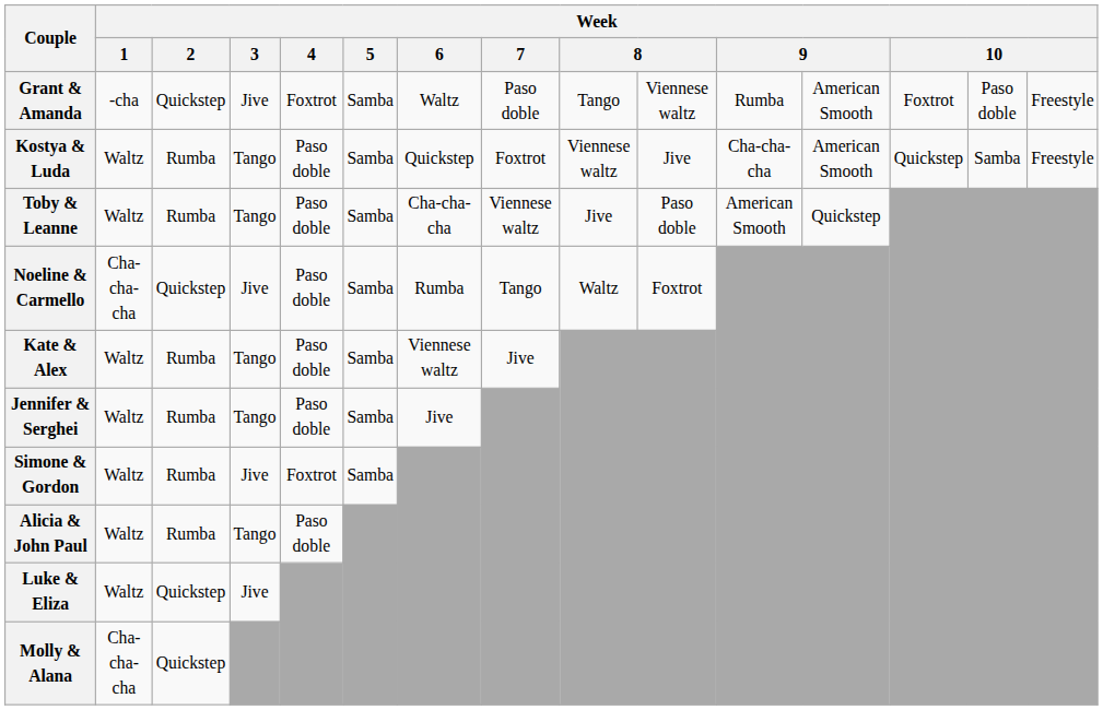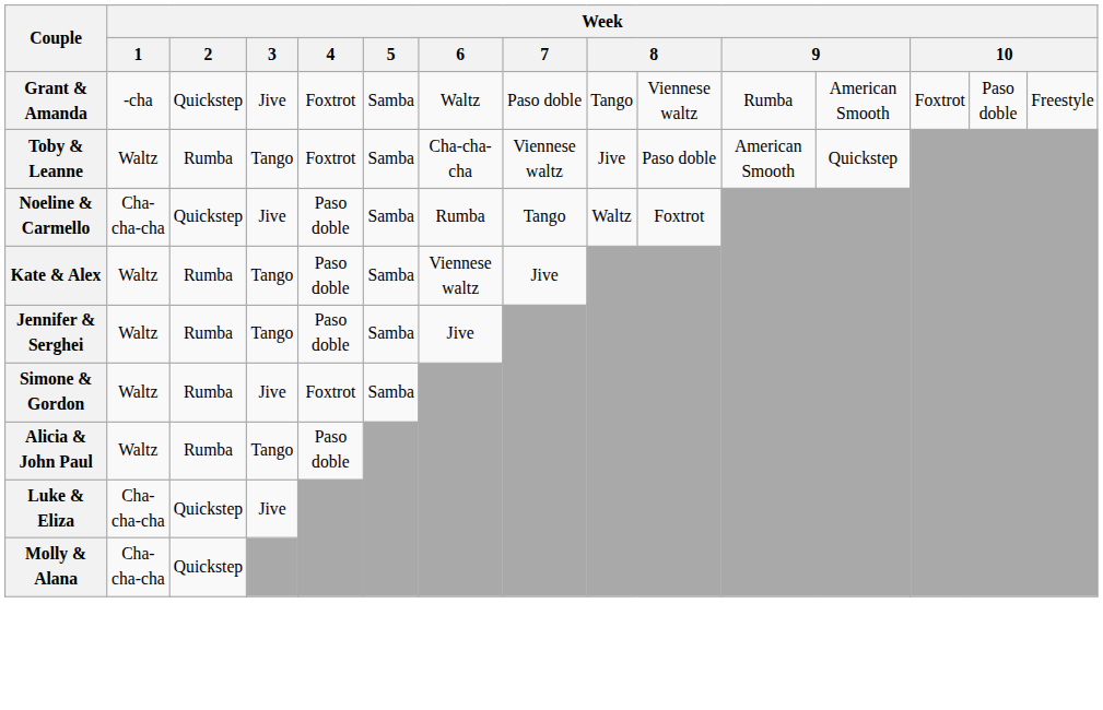- row: Kostya & Luda | Waltz | Rumba | Tango | Paso doble | Samba | Quickstep | Foxtrot | Viennese waltz | Jive | Cha-cha-cha | American Smooth | Quickstep | Samba | Freestyle
Toby & Leanne | Week / 4: Paso doble -> Foxtrot
Luke & Eliza | Week / 1: Waltz -> Cha-cha-cha
